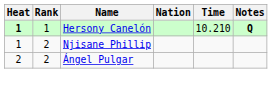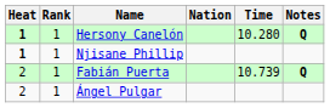Hersony Canelón | Time: 10.210 -> 10.280
Njisane Phillip | Heat: normal -> bold
Njisane Phillip | Rank: 2 -> 1
+ row: 2 | 1 | Fabián Puerta | 10.739 | Q
Ángel Pulgar | Rank: 2 -> 1
